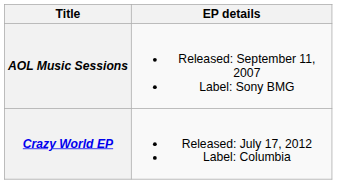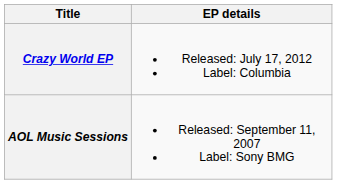rows swapped: AOL Music Sessions <-> Crazy World EP
